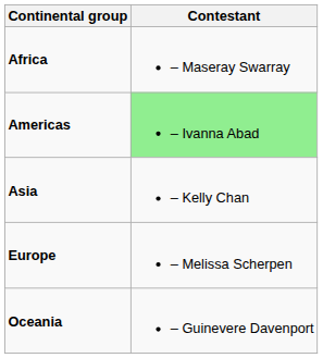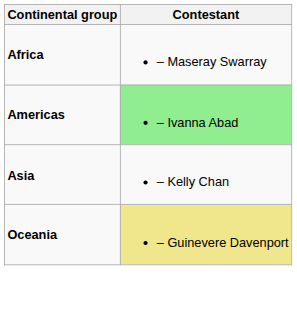- row: Europe | – Melissa Scherpen
Oceania | Contestant: no background -> khaki background
